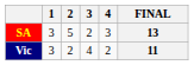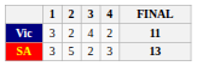rows swapped: SA <-> Vic
